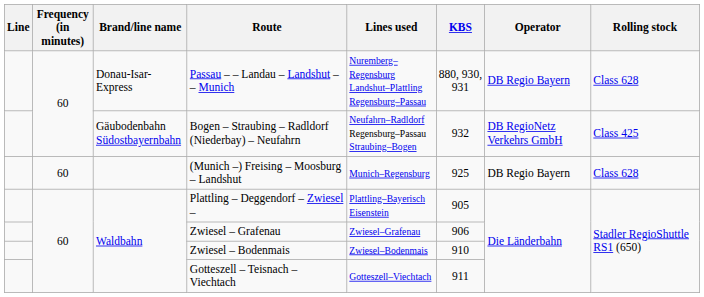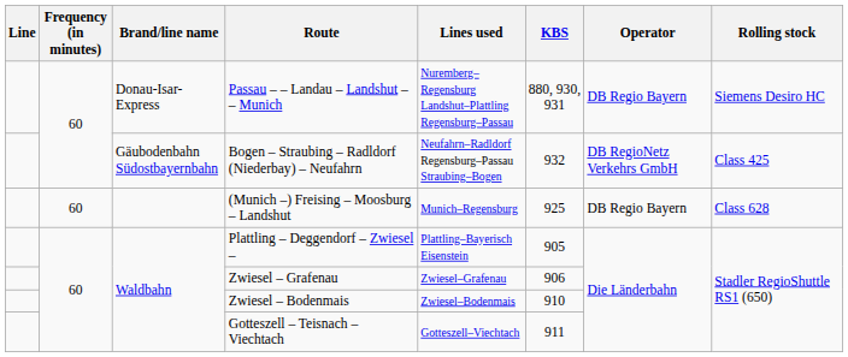Passau – – Landau – Landshut – – Munich | Rolling stock: Class 628 -> Siemens Desiro HC
